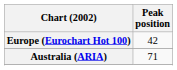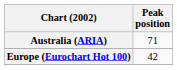rows swapped: Australia (ARIA) <-> Europe (Eurochart Hot 100)
